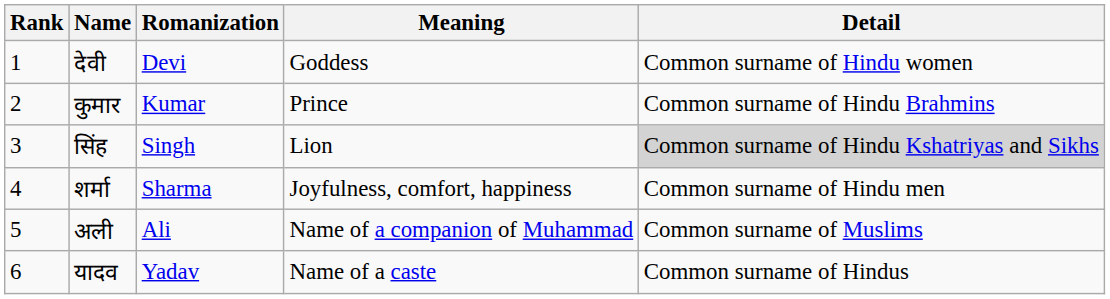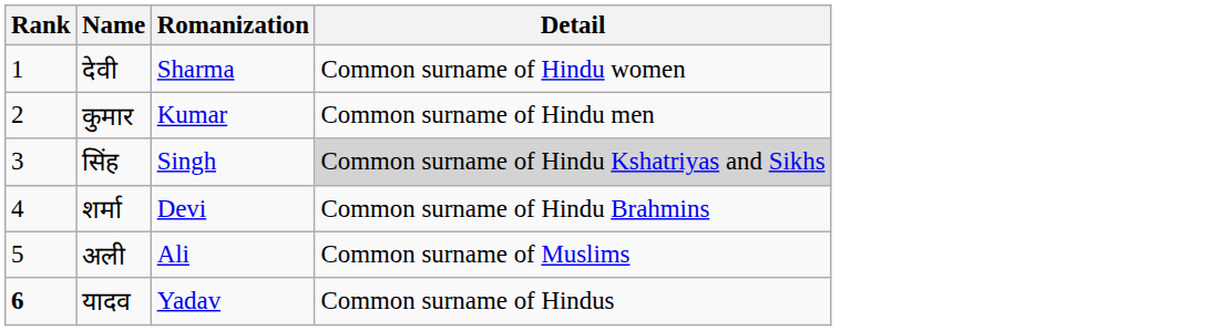- column: Meaning | Goddess | Prince | Lion | Joyfulness, comfort, happiness | Name of a companion of Muhammad | Name of a caste
देवी | Romanization: Devi -> Sharma
कुमार | Detail: Common surname of Hindu Brahmins -> Common surname of Hindu men
शर्मा | Romanization: Sharma -> Devi
शर्मा | Detail: Common surname of Hindu men -> Common surname of Hindu Brahmins
यादव | Rank: normal -> bold
